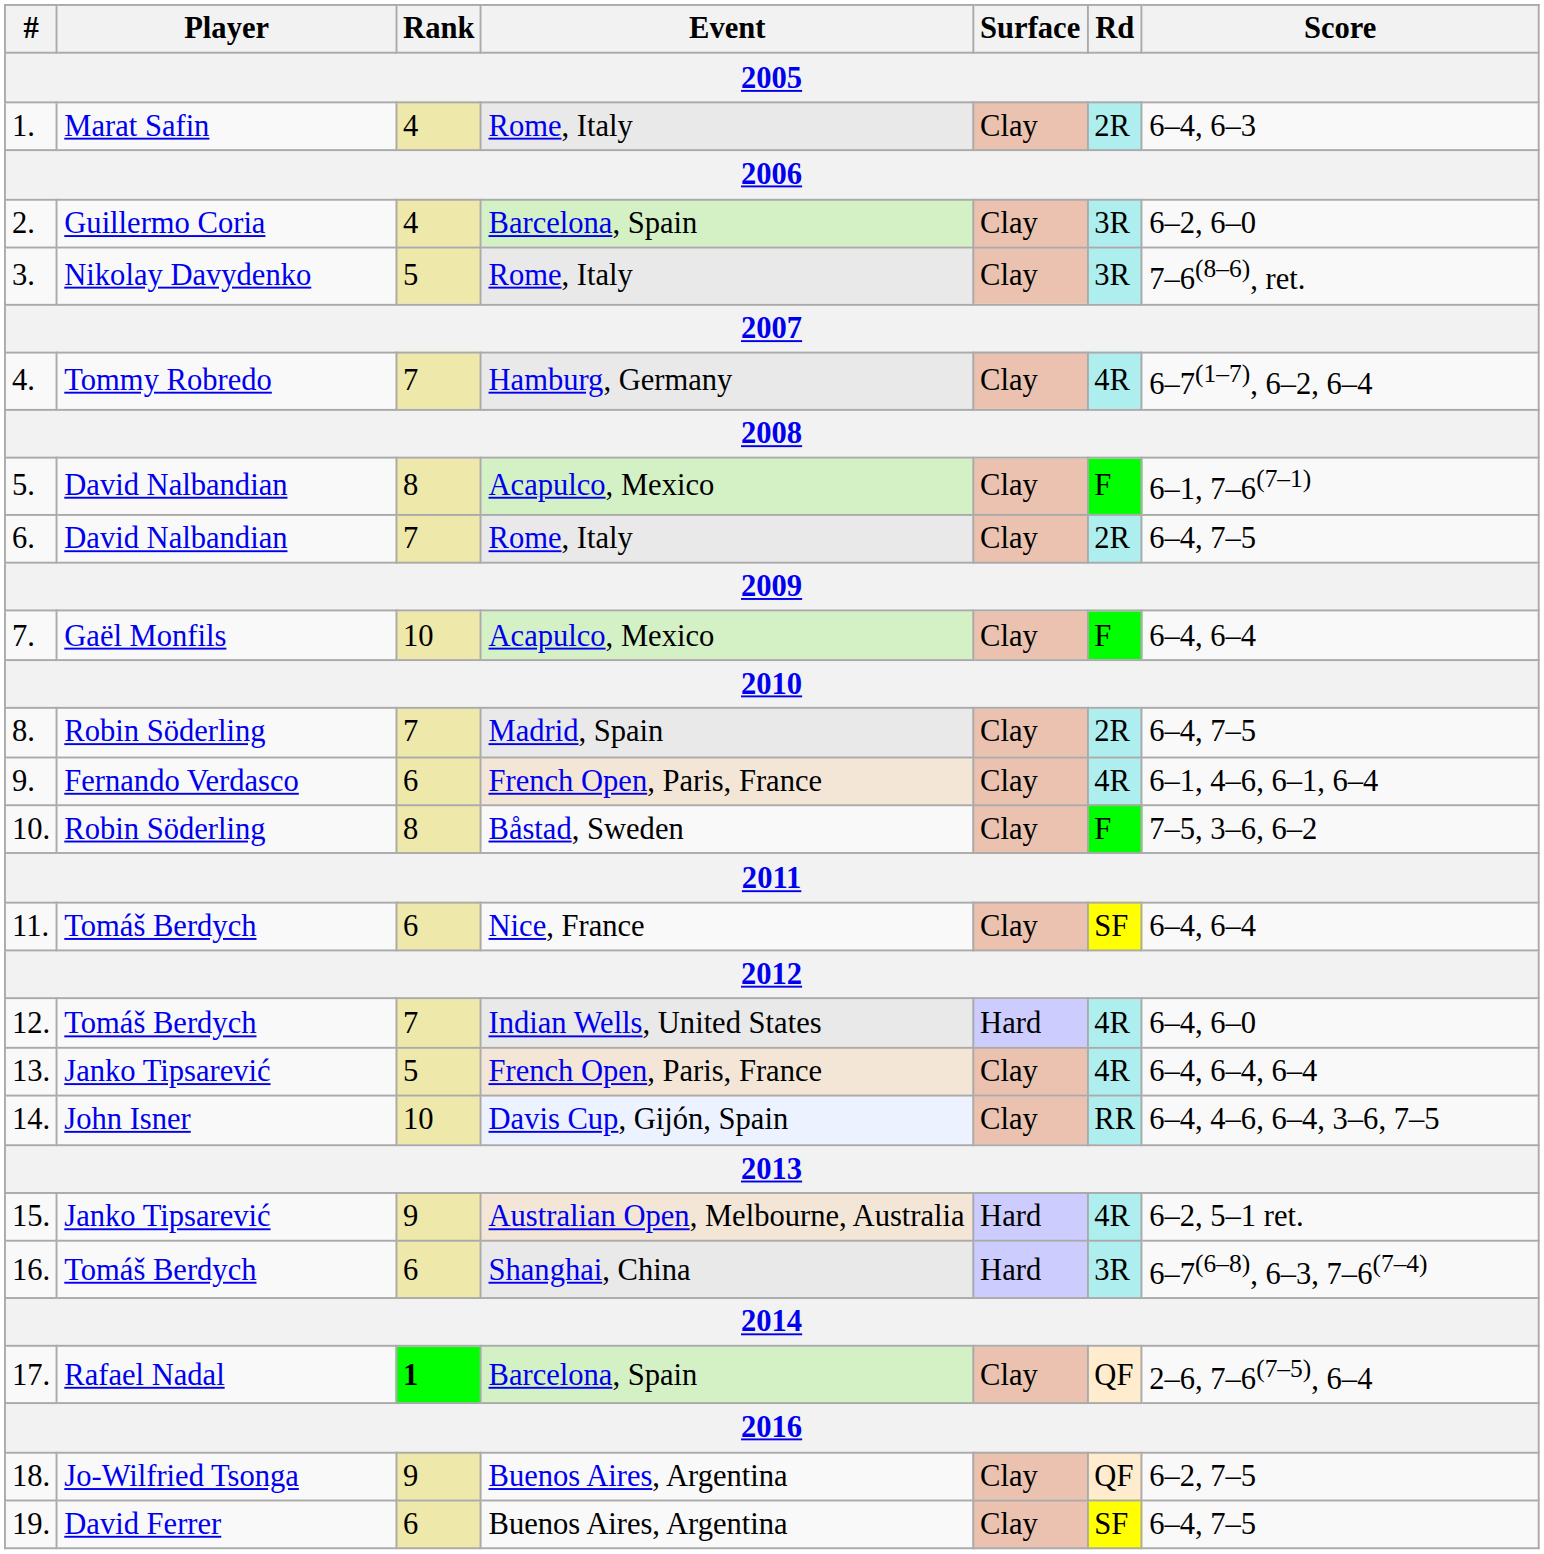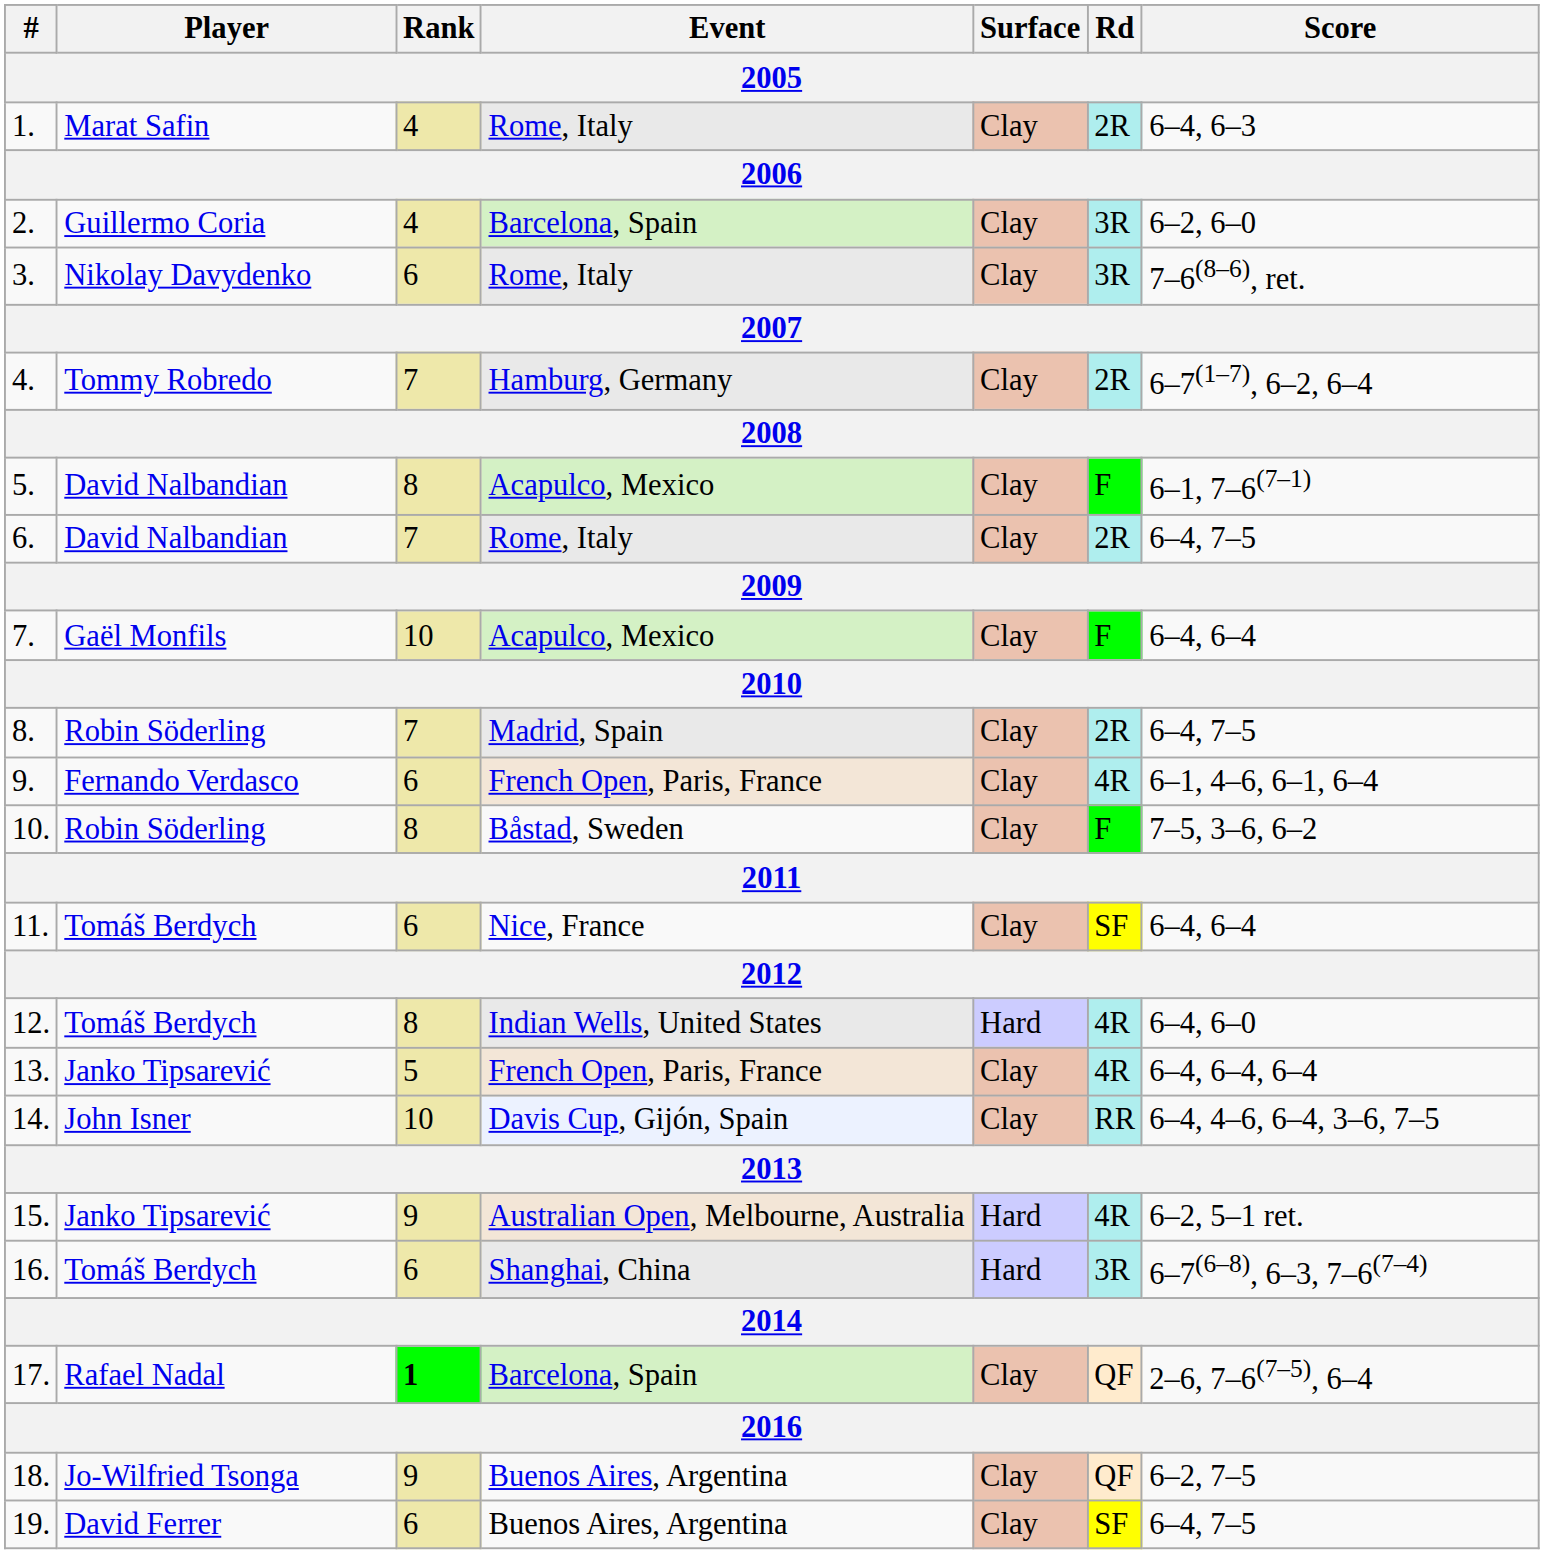3. | Rank: 5 -> 6
4. | Rd: 4R -> 2R
12. | Rank: 7 -> 8
